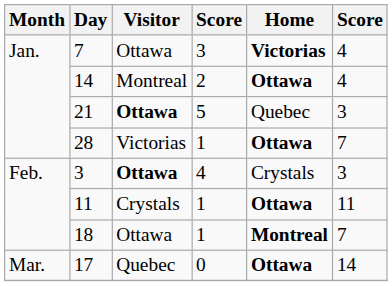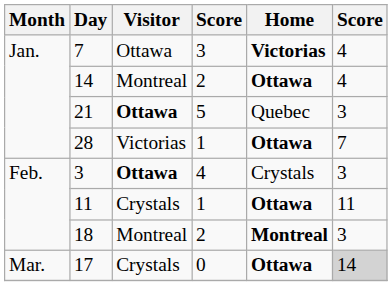18 | Visitor: Ottawa -> Montreal
18 | column 4: 1 -> 2
18 | column 6: 7 -> 3
17 | Visitor: Quebec -> Crystals
17 | column 6: no background -> lightgrey background
